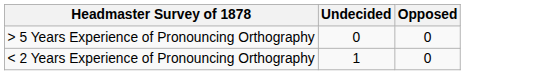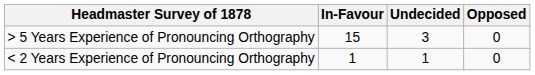+ column: In-Favour | 15 | 1
> 5 Years Experience of Pronouncing Orthography | Undecided: 0 -> 3
